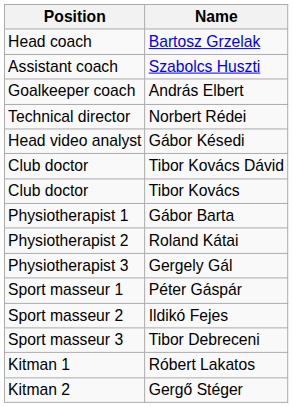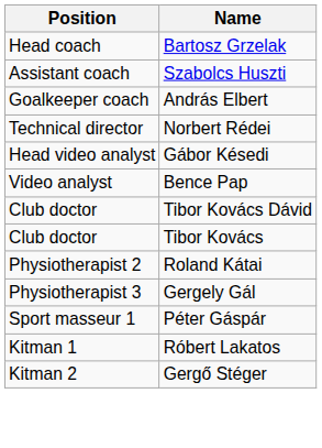+ row: Video analyst | Bence Pap
- row: Physiotherapist 1 | Gábor Barta
- row: Sport masseur 2 | Ildikó Fejes
- row: Sport masseur 3 | Tibor Debreceni
